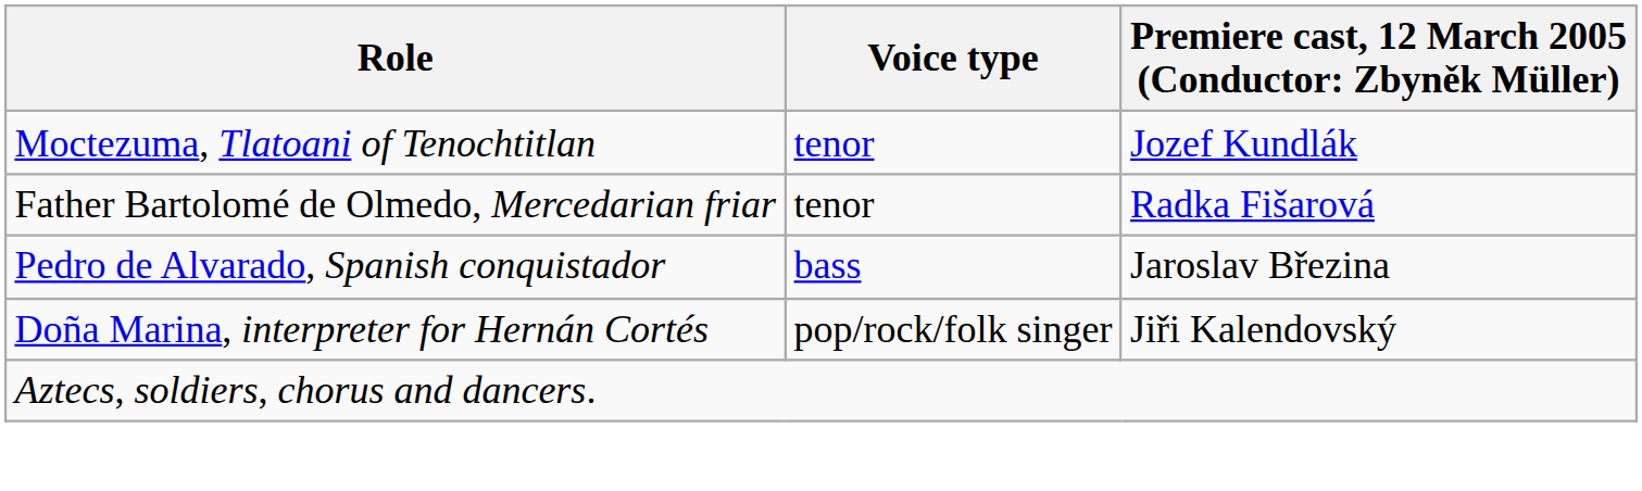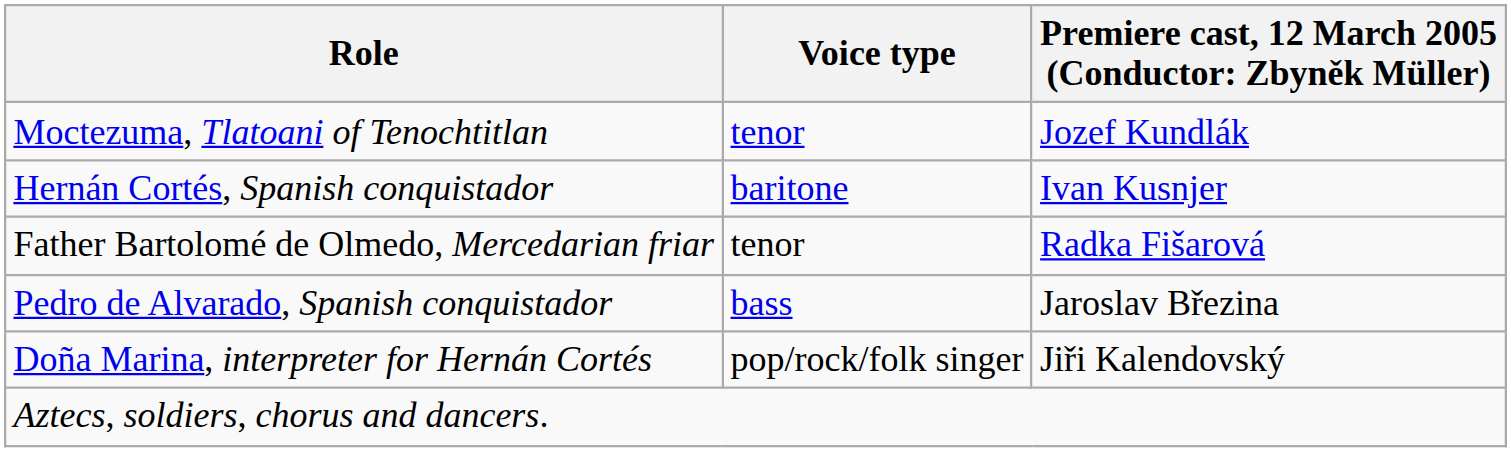+ row: Hernán Cortés, Spanish conquistador | baritone | Ivan Kusnjer
